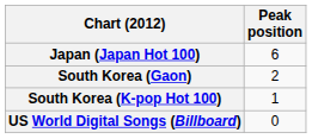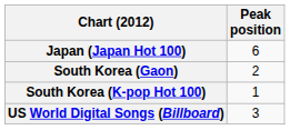US World Digital Songs (Billboard) | Peak position: 0 -> 3
